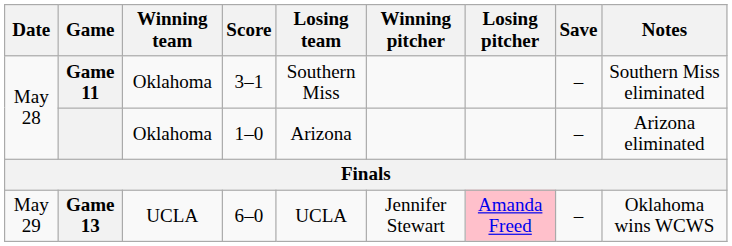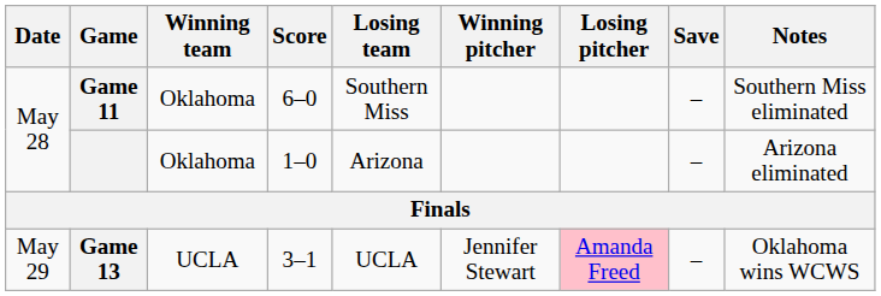Game 11 | Score: 3–1 -> 6–0
Game 13 | Score: 6–0 -> 3–1
